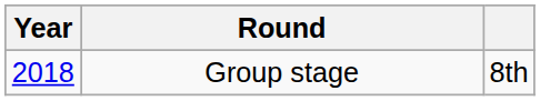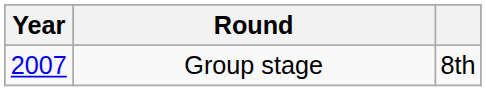Group stage | Year: 2018 -> 2007
